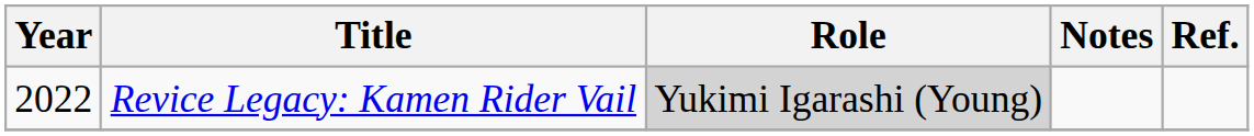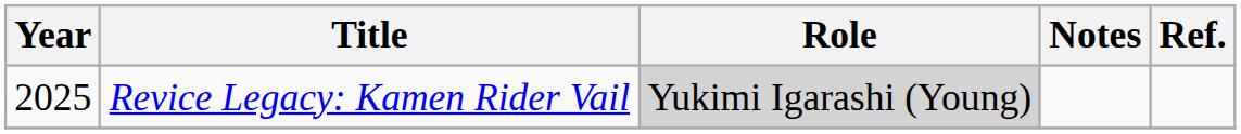Revice Legacy: Kamen Rider Vail | Year: 2022 -> 2025
